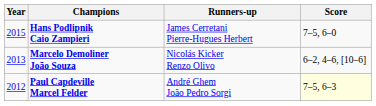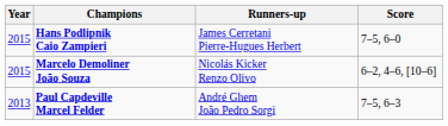Marcelo Demoliner João Souza | Year: 2013 -> 2015
Paul Capdeville Marcel Felder | Year: 2012 -> 2013
Paul Capdeville Marcel Felder | Score: lightyellow background -> no background
